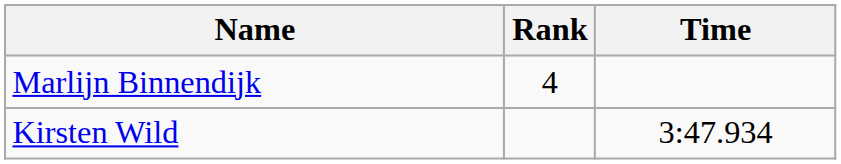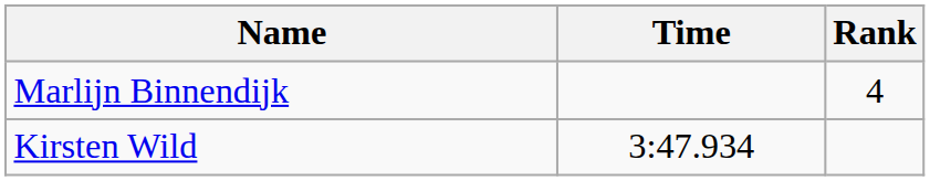columns swapped: Time <-> Rank
